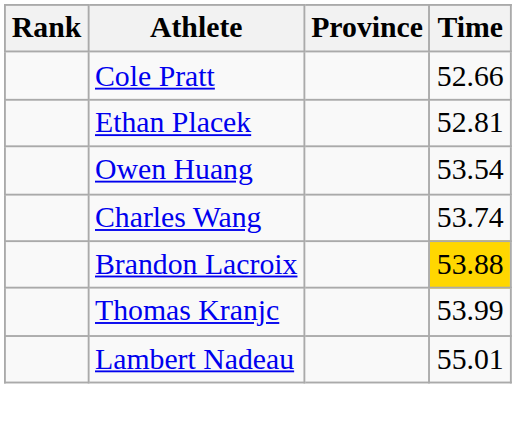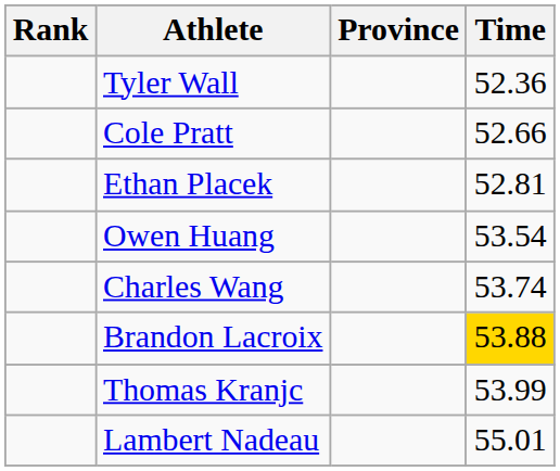+ row: Tyler Wall | 52.36
